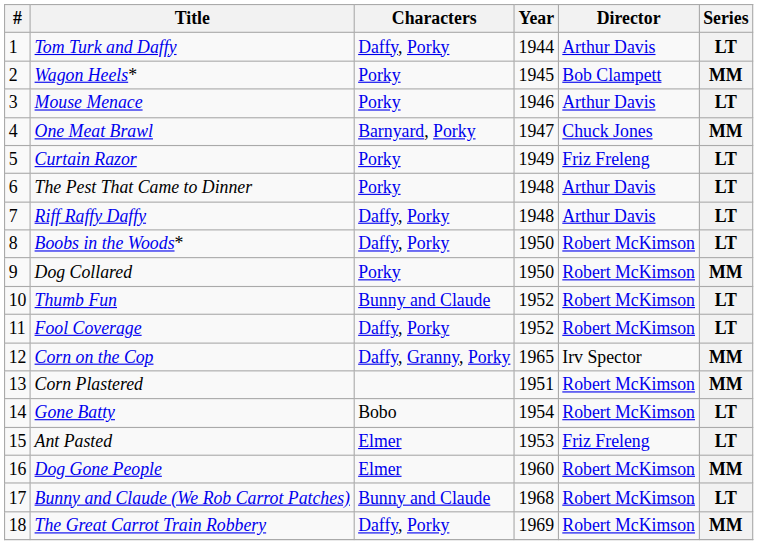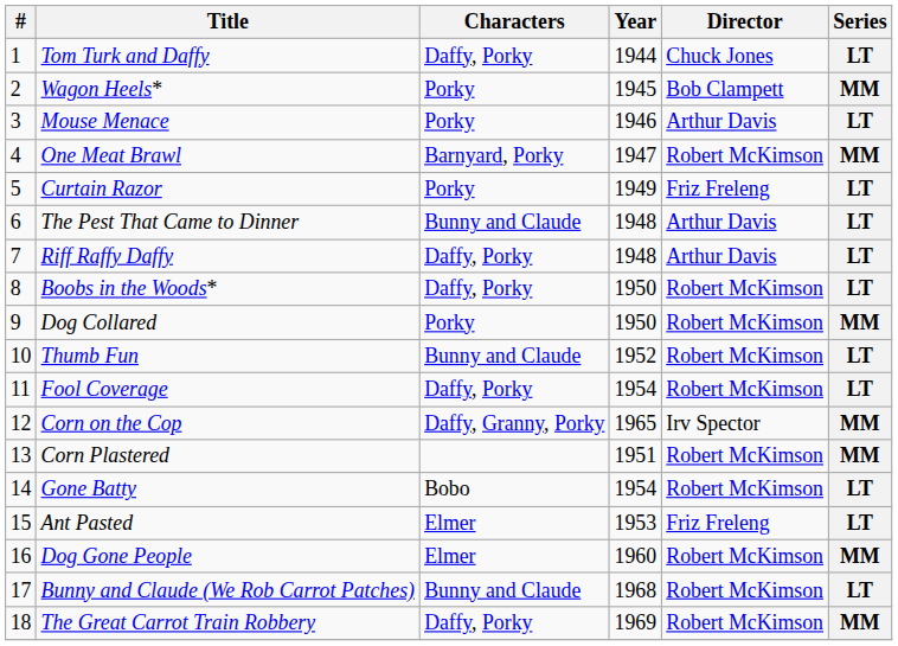Tom Turk and Daffy | Director: Arthur Davis -> Chuck Jones
One Meat Brawl | Director: Chuck Jones -> Robert McKimson
The Pest That Came to Dinner | Characters: Porky -> Bunny and Claude
Fool Coverage | Year: 1952 -> 1954
